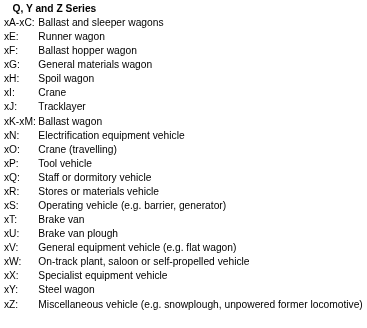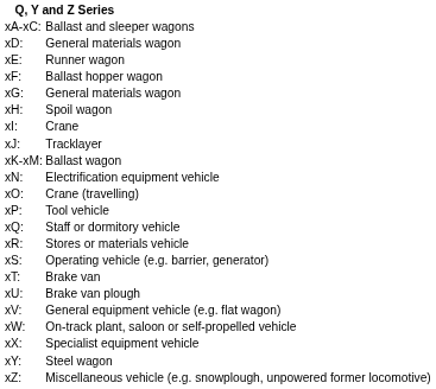+ row: xD: | General materials wagon
